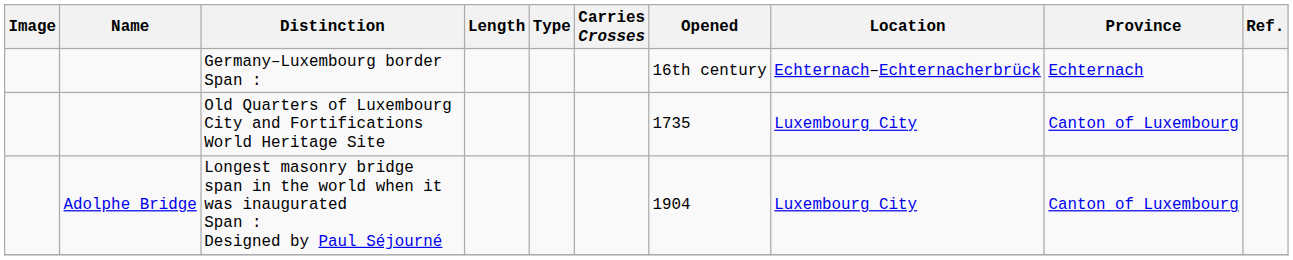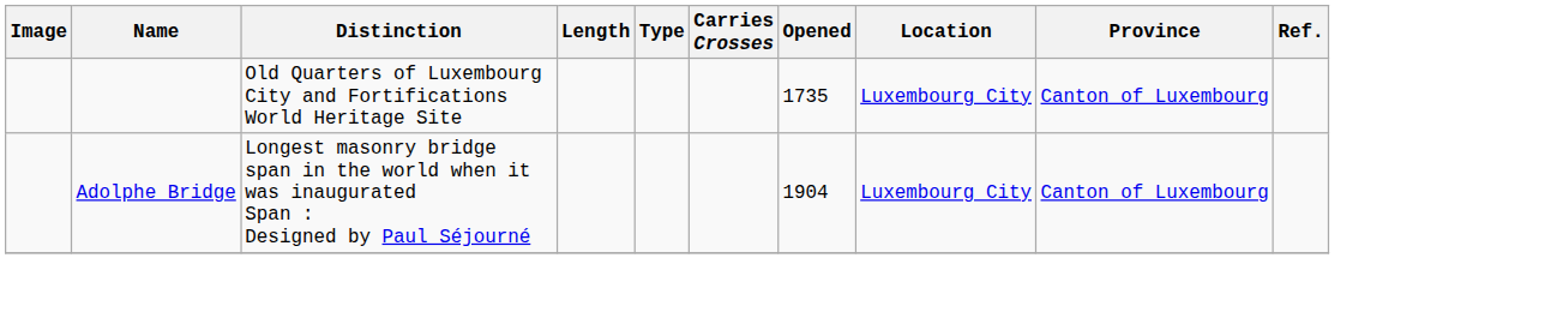- row: Germany–Luxembourg border Span : | 16th century | Echternach–Echternacherbrück | Echternach
